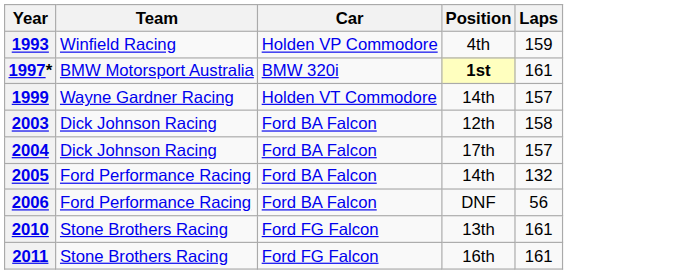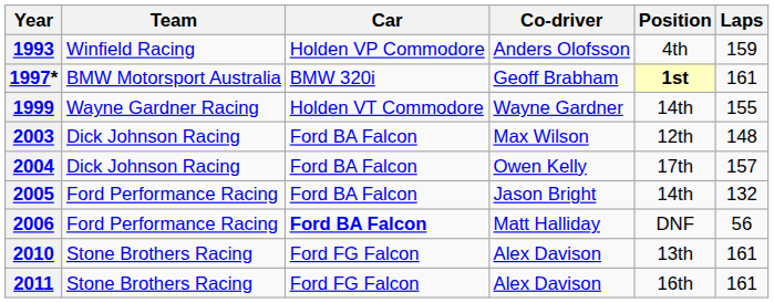+ column: Co-driver | Anders Olofsson | Geoff Brabham | Wayne Gardner | Max Wilson | Owen Kelly | Jason Bright | Matt Halliday | Alex Davison | Alex Davison
1999 | Laps: 157 -> 155
2003 | Laps: 158 -> 148
2006 | Car: normal -> bold
